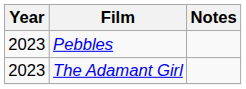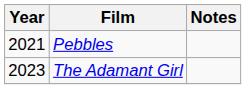Pebbles | Year: 2023 -> 2021
